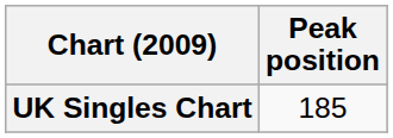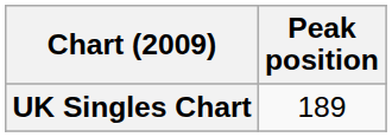UK Singles Chart | Peak position: 185 -> 189
